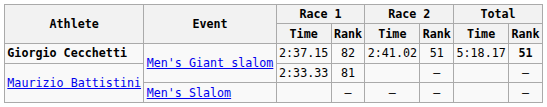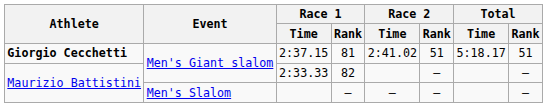2:37.15 | Race 1 / Rank: 82 -> 81
2:37.15 | Total / Rank: bold -> normal
2:33.33 | Race 1 / Rank: 81 -> 82
